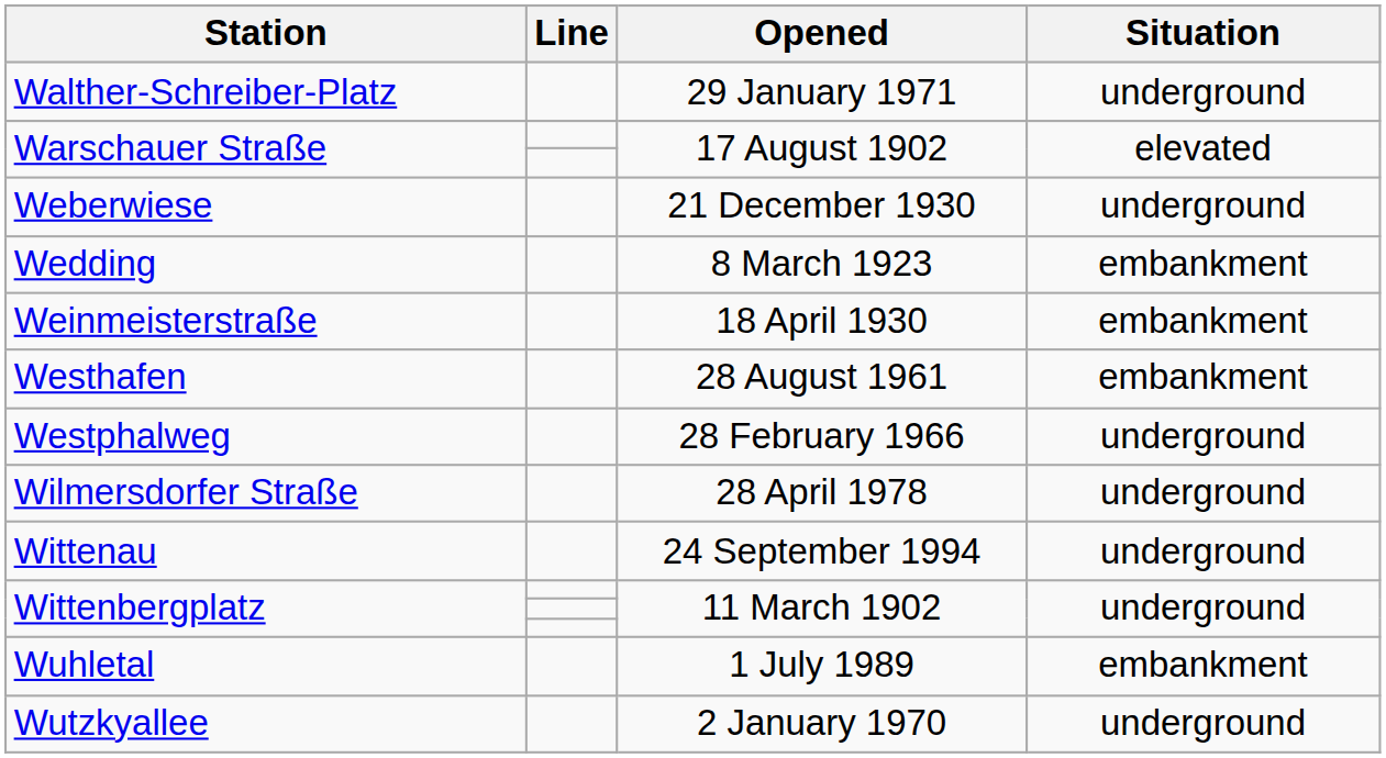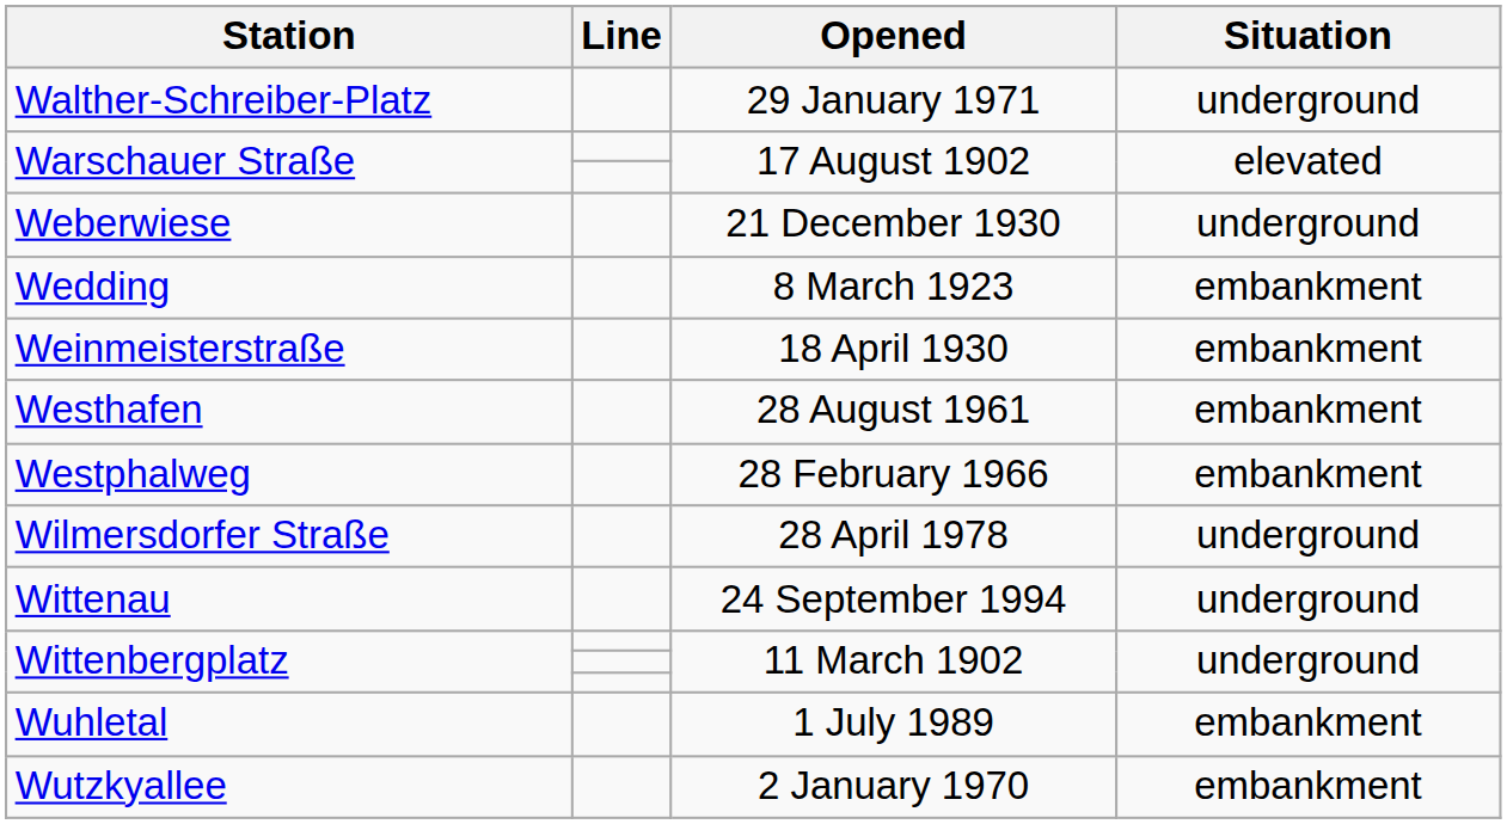Westphalweg | Situation: underground -> embankment
Wutzkyallee | Situation: underground -> embankment
